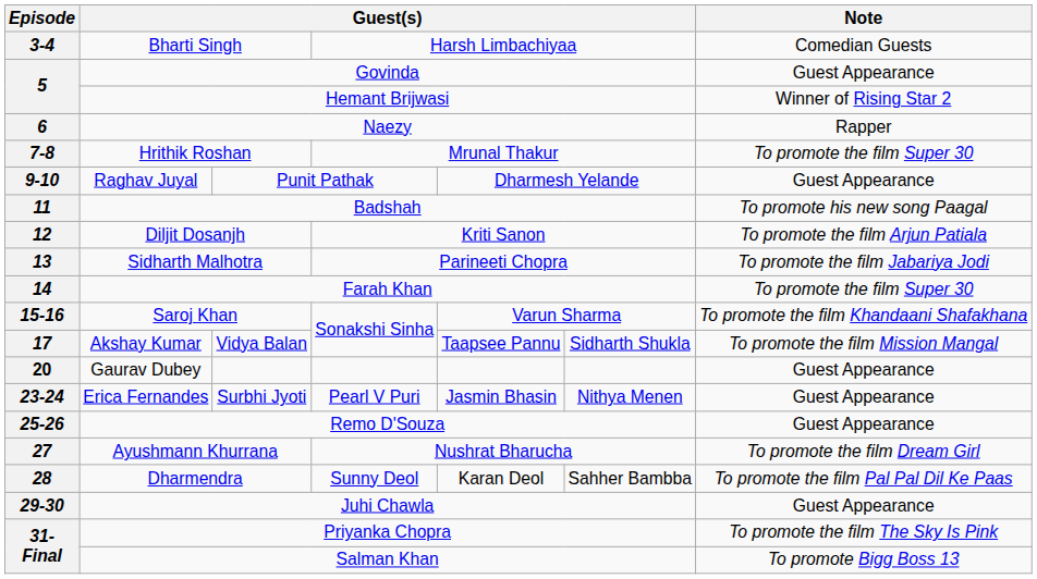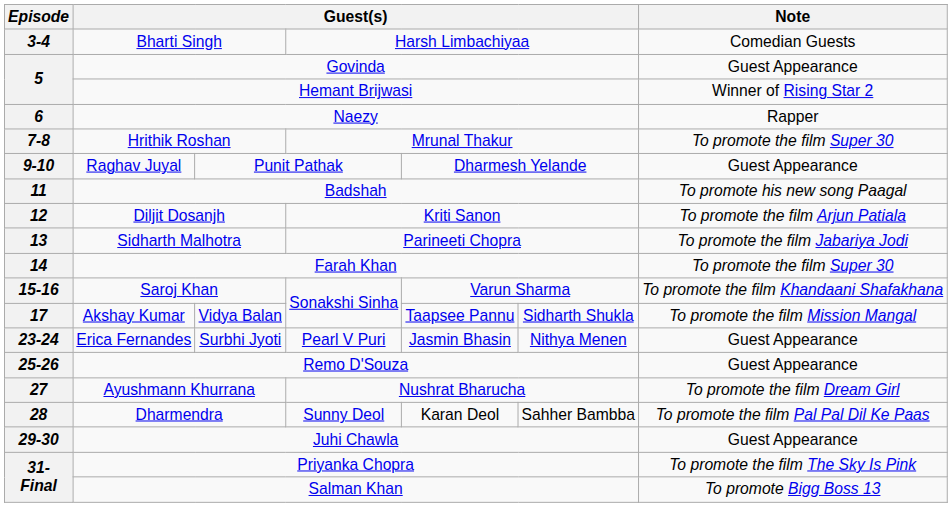- row: 20 | Gaurav Dubey | Guest Appearance
